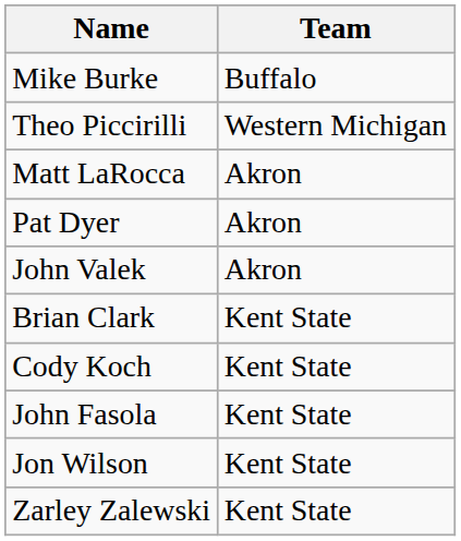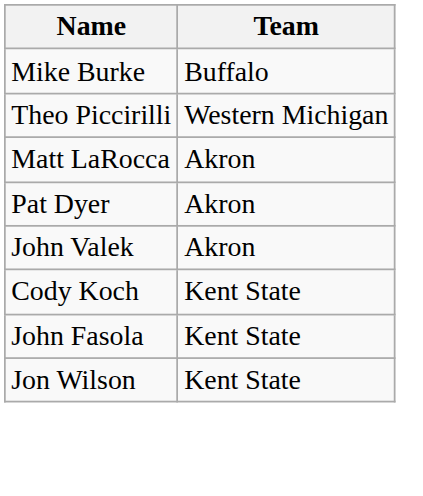- row: Brian Clark | Kent State
- row: Zarley Zalewski | Kent State
